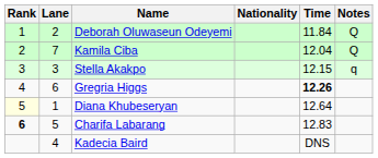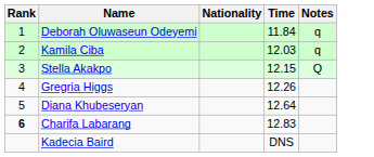- column: Lane | 2 | 7 | 3 | 6 | 1 | 5 | 4
Deborah Oluwaseun Odeyemi | Notes: Q -> q
Kamila Ciba | Time: 12.04 -> 12.03
Kamila Ciba | Notes: Q -> q
Stella Akakpo | Notes: q -> Q
Gregria Higgs | Time: bold -> normal
Diana Khubeseryan | Rank: lightyellow background -> no background
